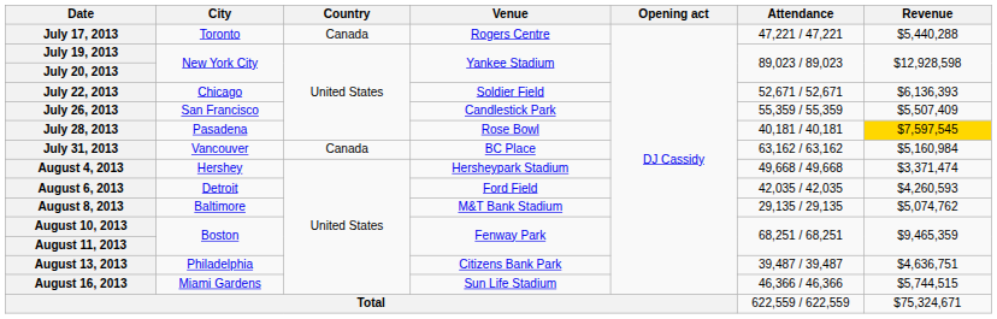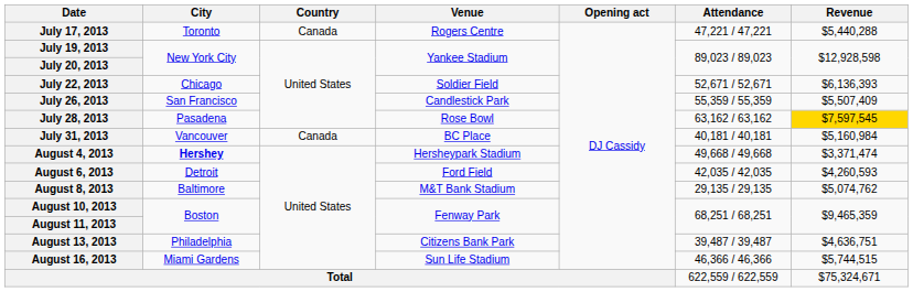July 28, 2013 | Attendance: 40,181 / 40,181 -> 63,162 / 63,162
July 31, 2013 | Attendance: 63,162 / 63,162 -> 40,181 / 40,181
August 4, 2013 | City: normal -> bold
